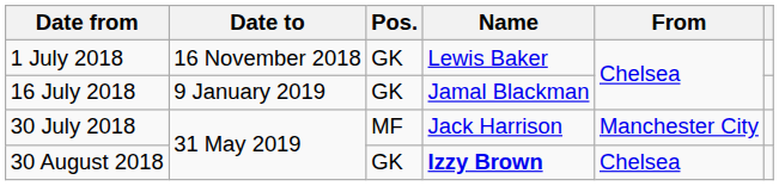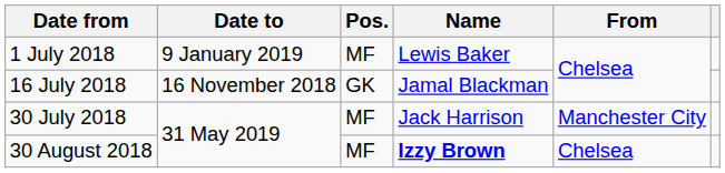1 July 2018 | Date to: 16 November 2018 -> 9 January 2019
1 July 2018 | Pos.: GK -> MF
16 July 2018 | Date to: 9 January 2019 -> 16 November 2018
30 August 2018 | Pos.: GK -> MF
